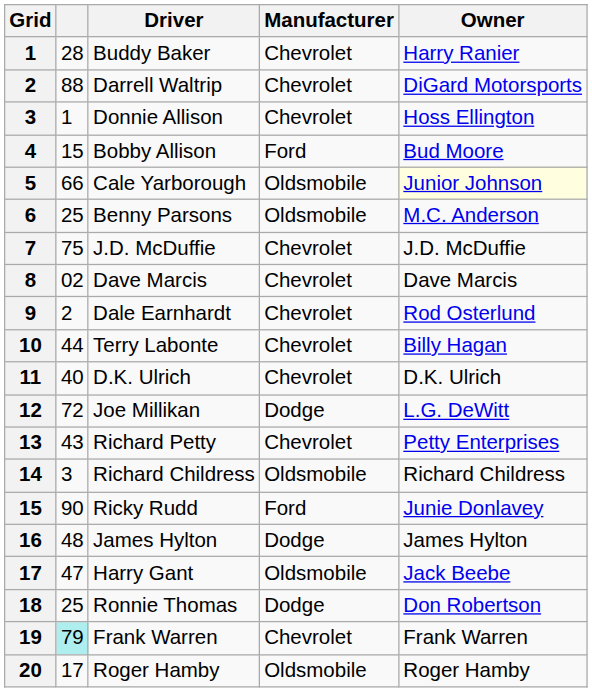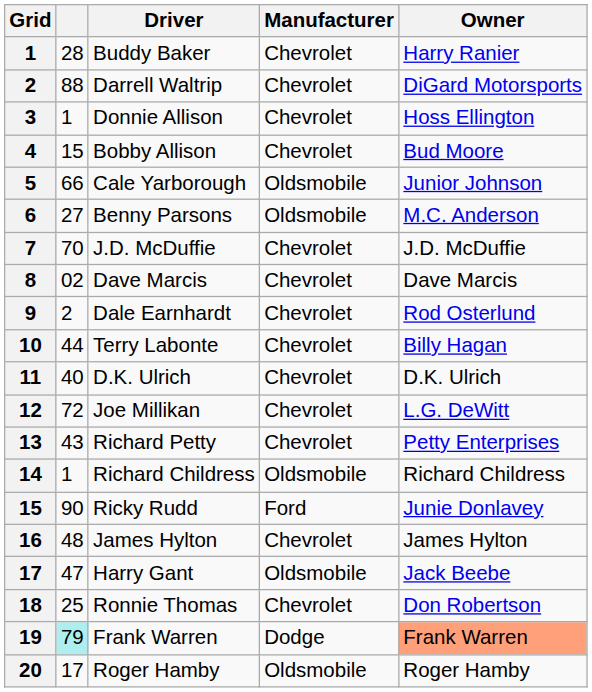4 | Manufacturer: Ford -> Chevrolet
5 | Owner: lightyellow background -> no background
6 | column 2: 25 -> 27
7 | column 2: 75 -> 70
12 | Manufacturer: Dodge -> Chevrolet
14 | column 2: 3 -> 1
16 | Manufacturer: Dodge -> Chevrolet
18 | Manufacturer: Dodge -> Chevrolet
19 | Manufacturer: Chevrolet -> Dodge
19 | Owner: no background -> lightsalmon background
